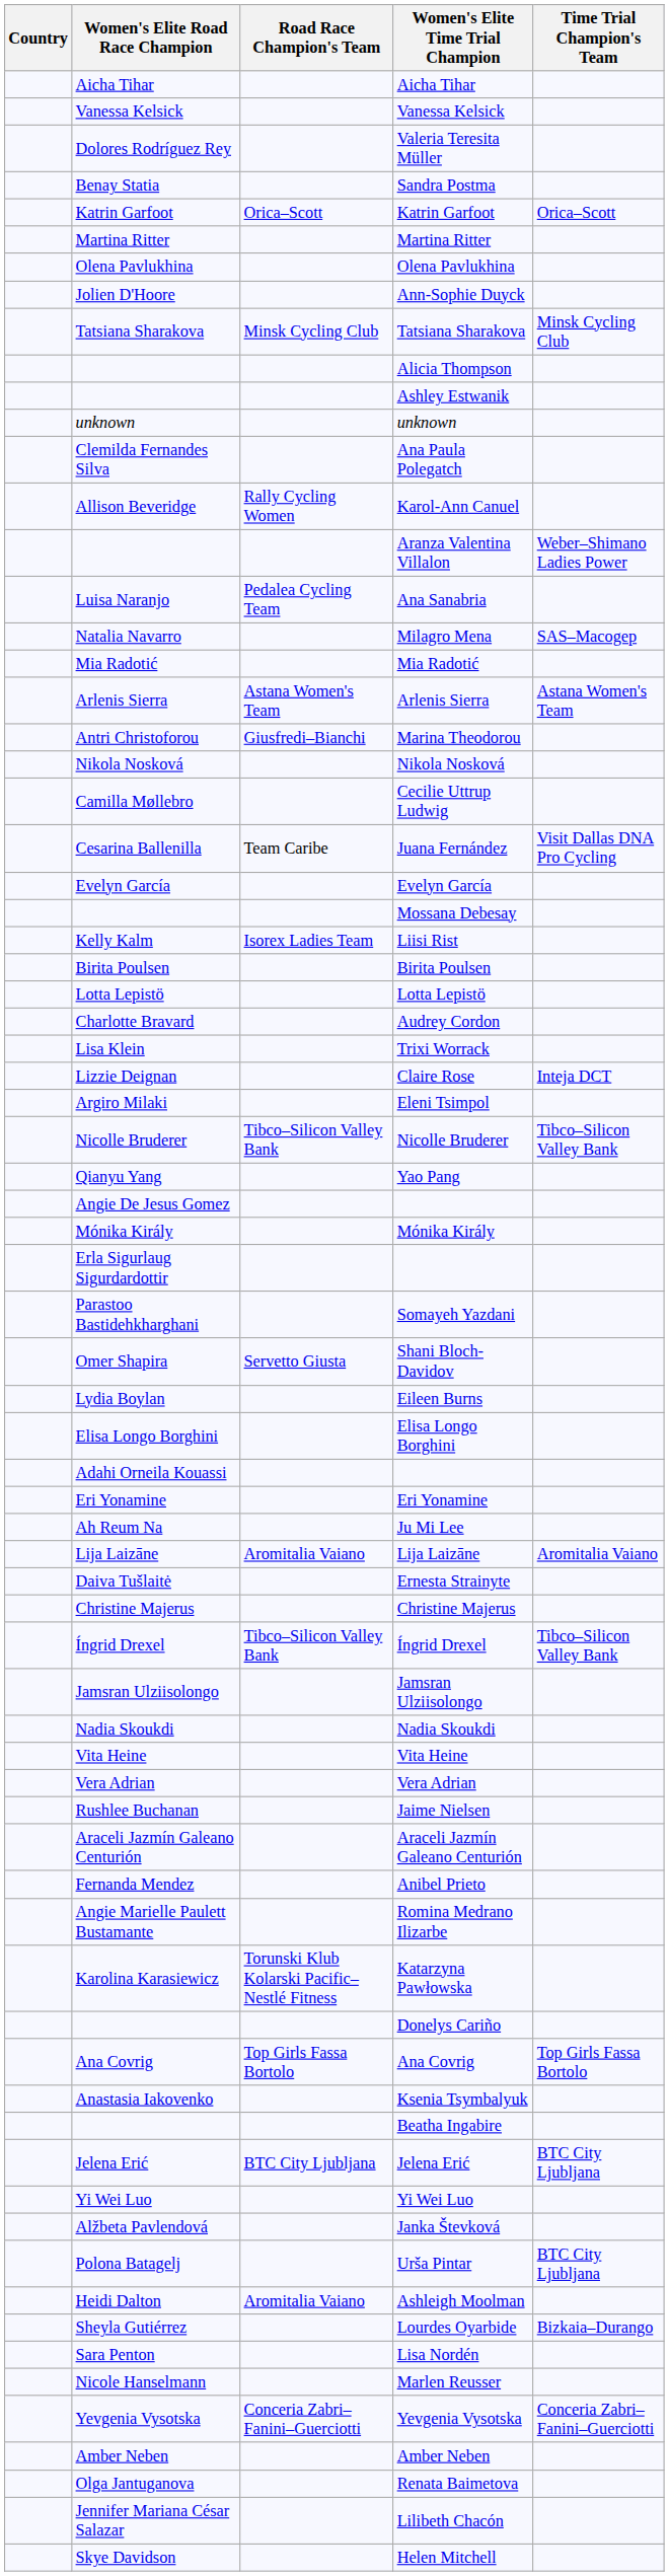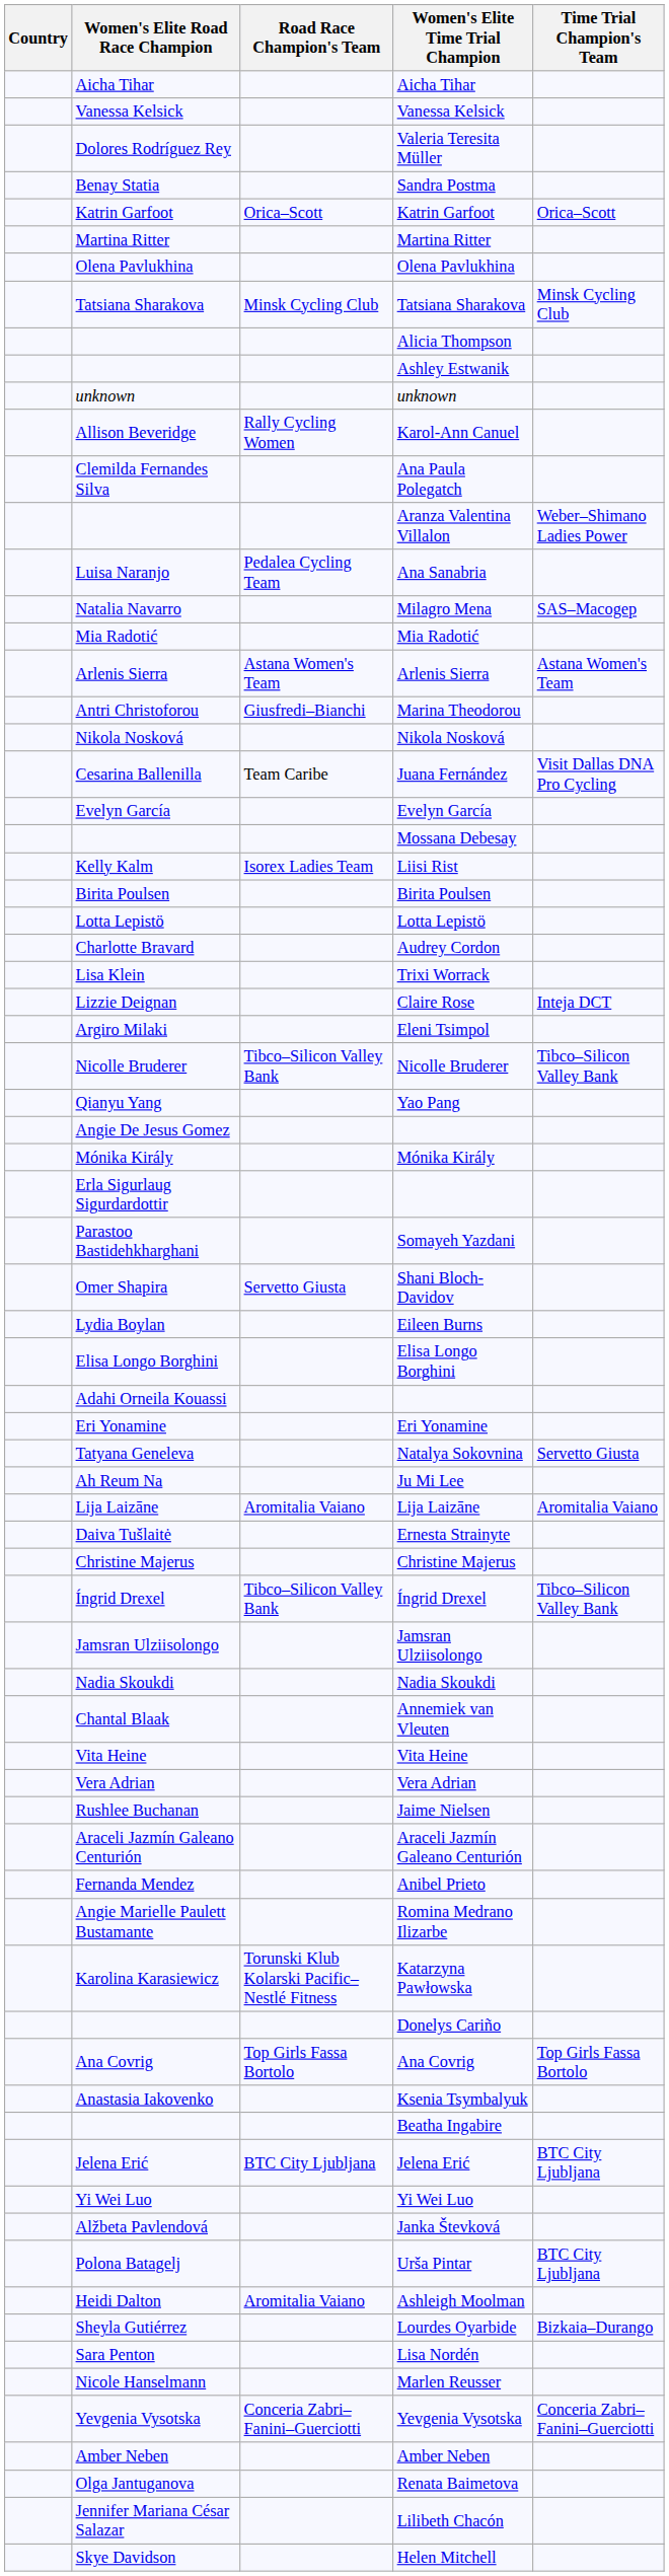- row: Jolien D'Hoore | Ann-Sophie Duyck
rows swapped: Ana Paula Polegatch <-> Karol-Ann Canuel
- row: Camilla Møllebro | Cecilie Uttrup Ludwig
+ row: Tatyana Geneleva | Natalya Sokovnina | Servetto Giusta
+ row: Chantal Blaak | Annemiek van Vleuten
